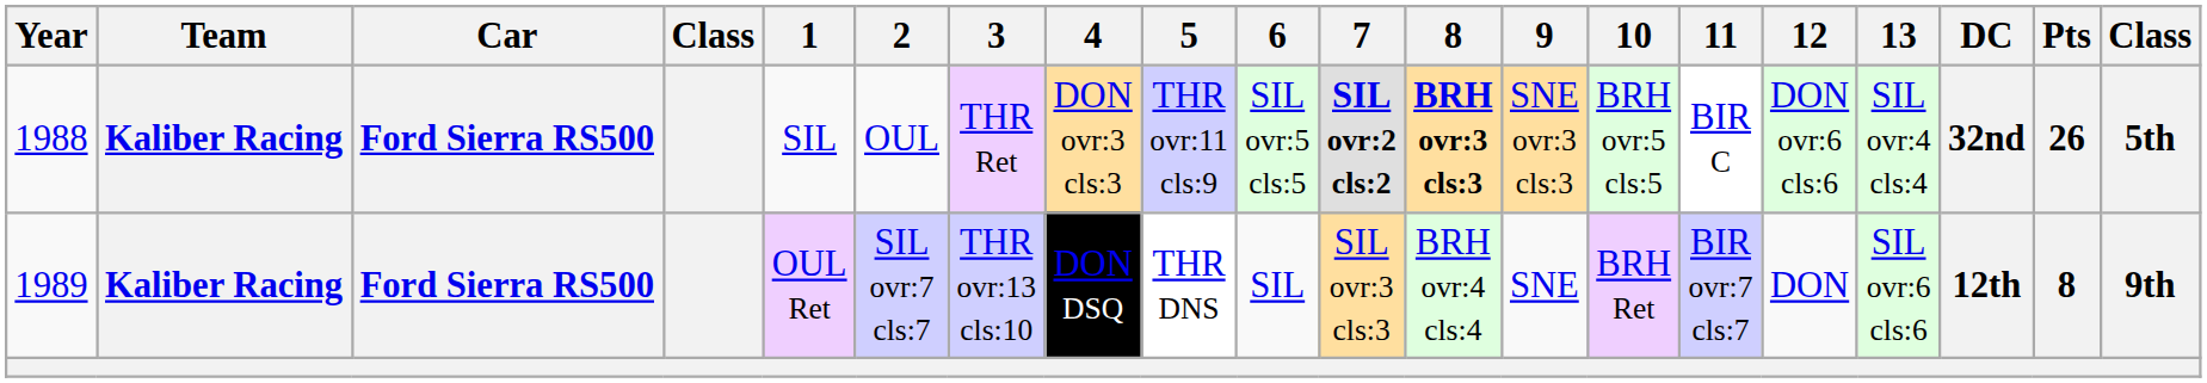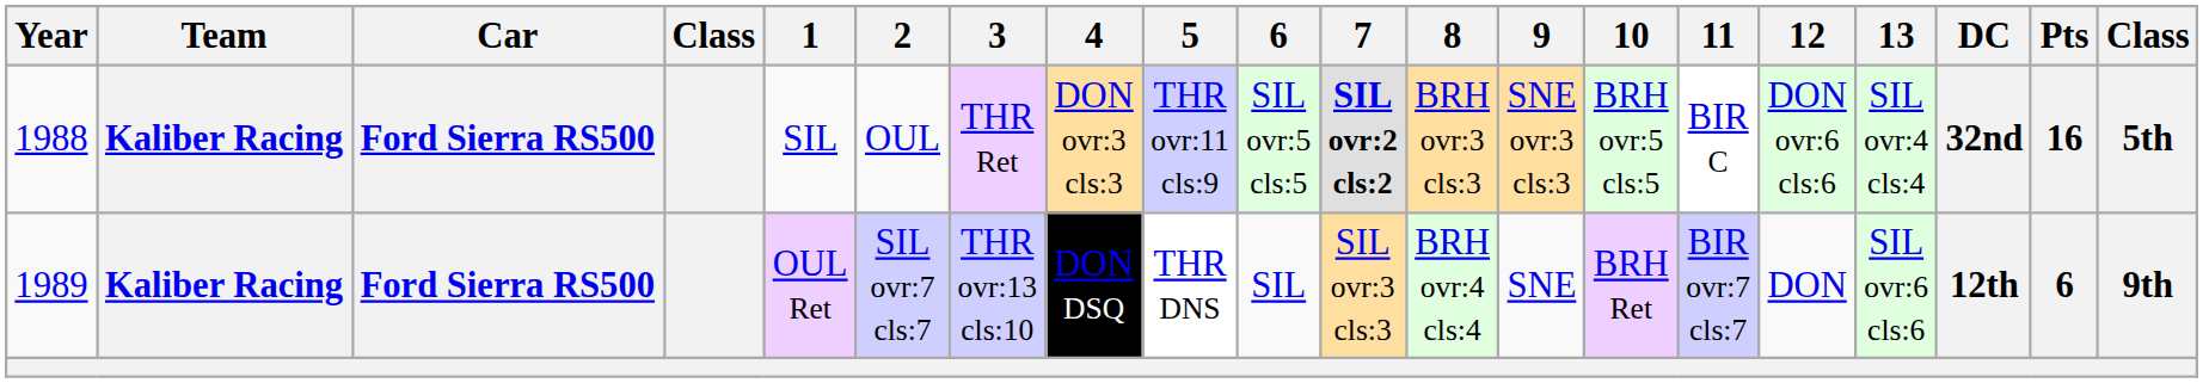1988 | 8: bold -> normal
1988 | Pts: 26 -> 16
1989 | Pts: 8 -> 6
